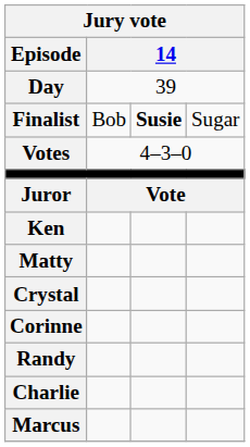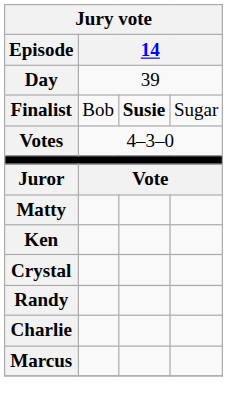rows swapped: Matty <-> Ken
- row: Corinne
